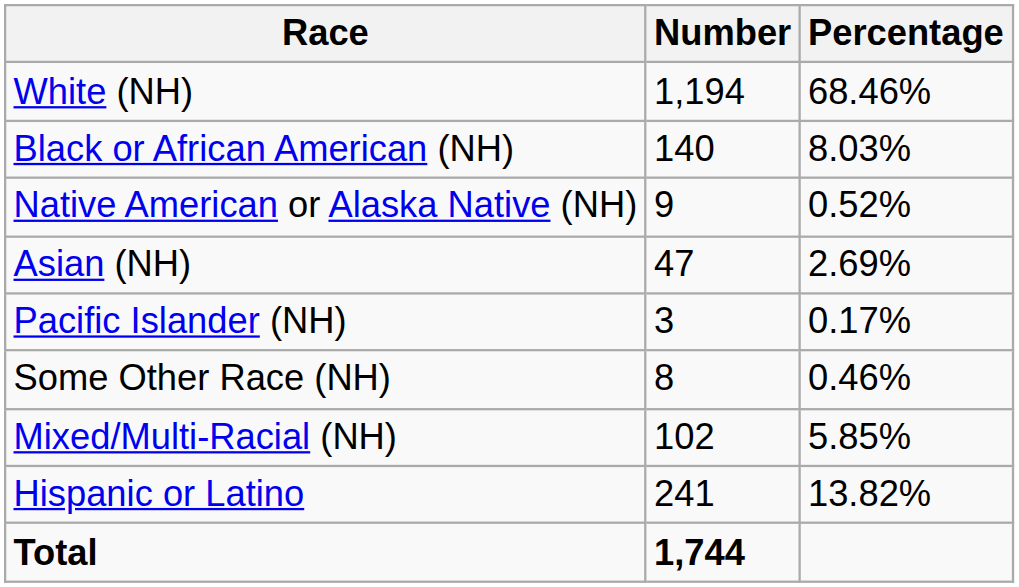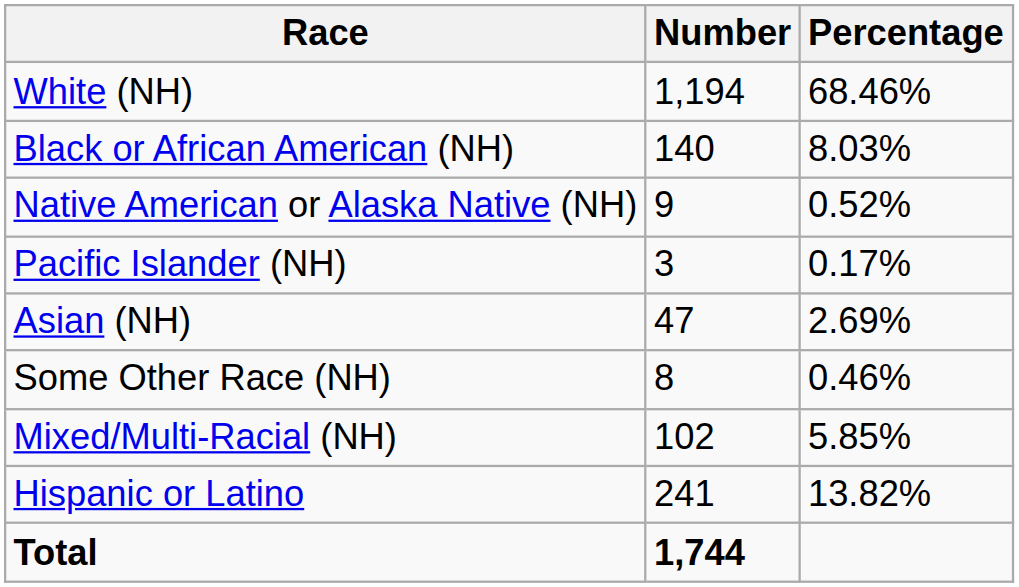rows swapped: Asian (NH) <-> Pacific Islander (NH)
